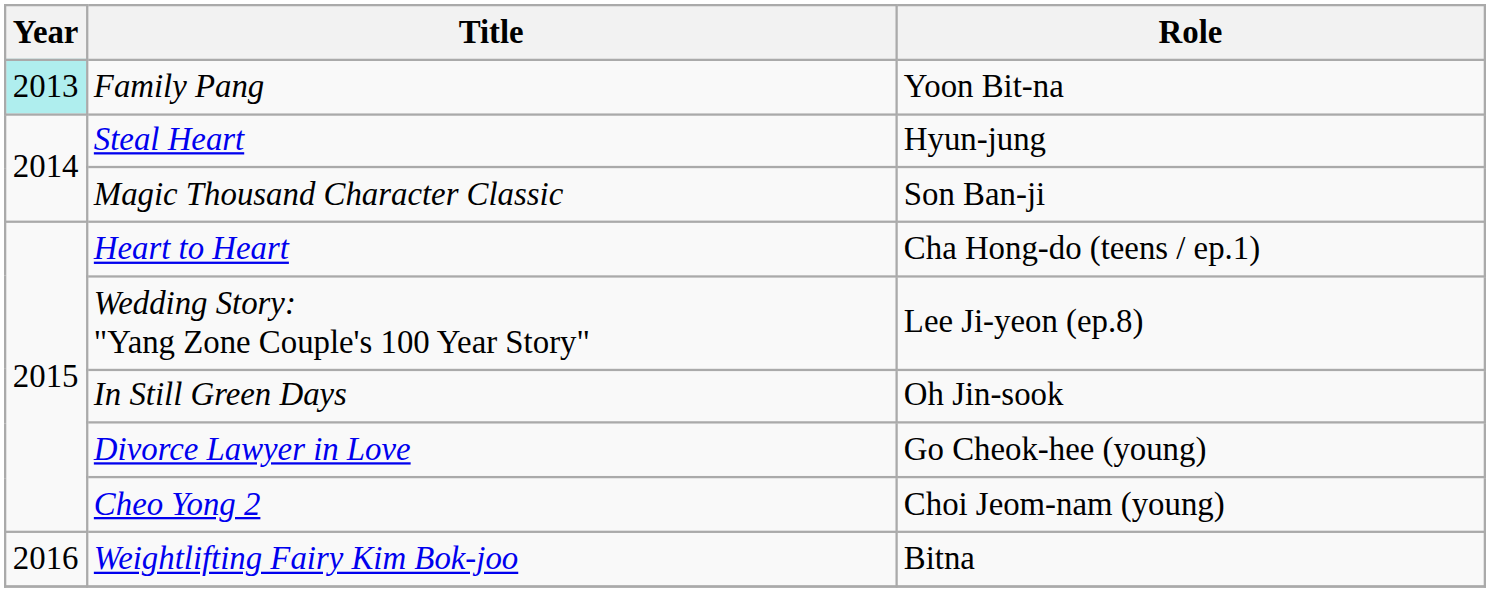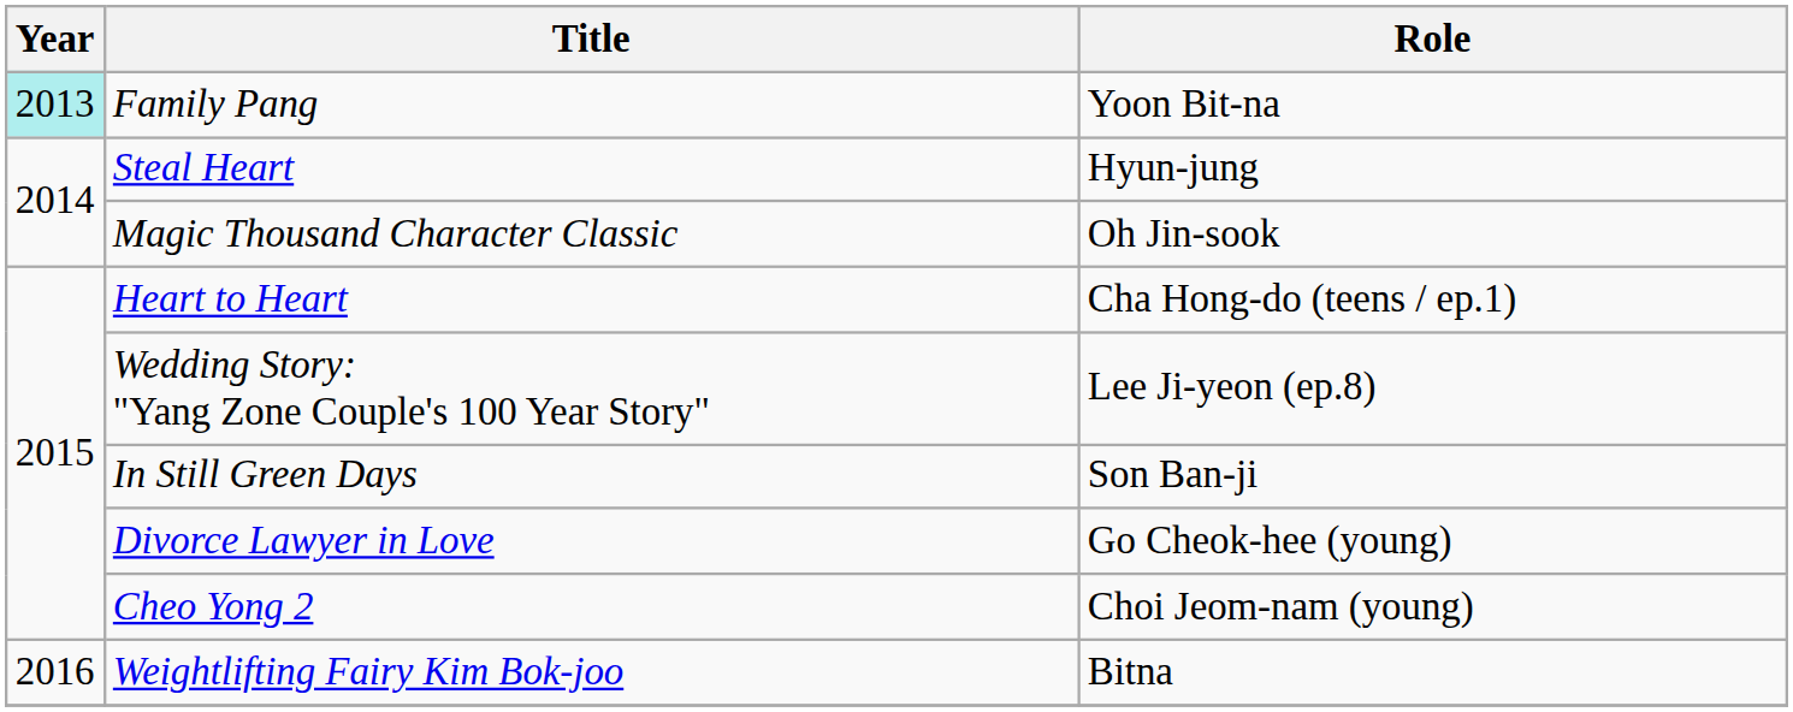Magic Thousand Character Classic | Role: Son Ban-ji -> Oh Jin-sook
In Still Green Days | Role: Oh Jin-sook -> Son Ban-ji
